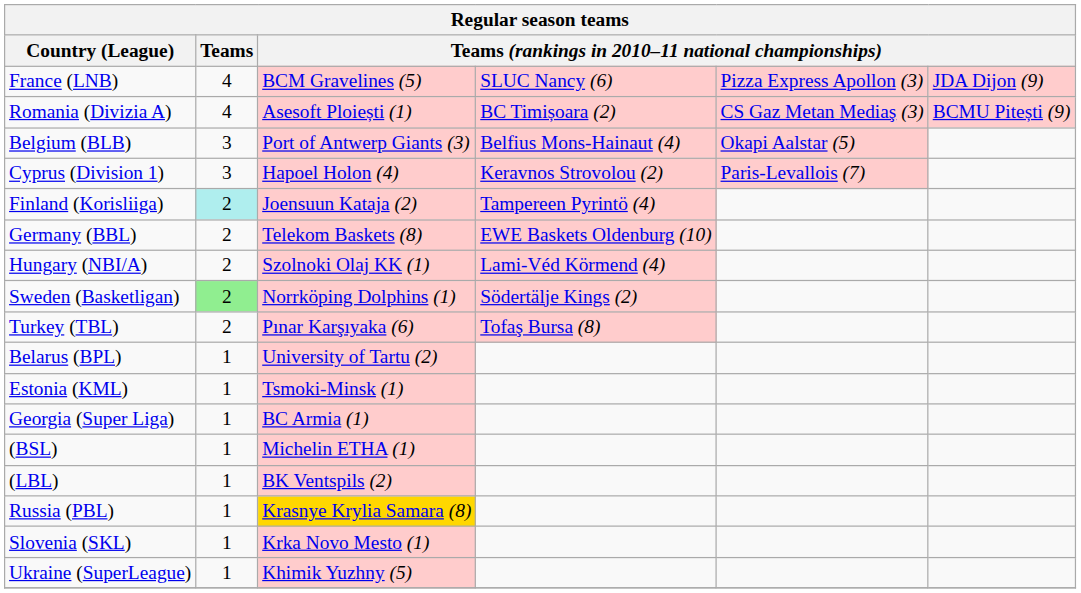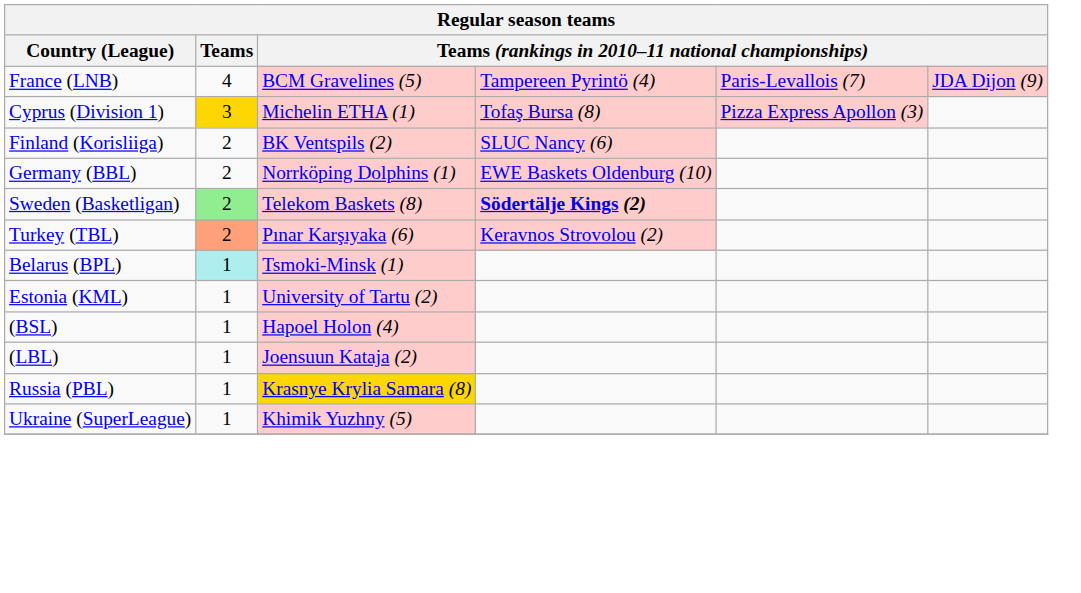France (LNB) | column 4: SLUC Nancy (6) -> Tampereen Pyrintö (4)
France (LNB) | column 5: Pizza Express Apollon (3) -> Paris-Levallois (7)
- row: Romania (Divizia A) | 4 | Asesoft Ploiești (1) | BC Timișoara (2) | CS Gaz Metan Mediaş (3) | BCMU Pitești (9)
- row: Belgium (BLB) | 3 | Port of Antwerp Giants (3) | Belfius Mons-Hainaut (4) | Okapi Aalstar (5)
Cyprus (Division 1) | Teams: no background -> gold background
Cyprus (Division 1) | column 3: Hapoel Holon (4) -> Michelin ETHA (1)
Cyprus (Division 1) | column 4: Keravnos Strovolou (2) -> Tofaş Bursa (8)
Cyprus (Division 1) | column 5: Paris-Levallois (7) -> Pizza Express Apollon (3)
Finland (Korisliiga) | Teams: paleturquoise background -> no background
Finland (Korisliiga) | column 3: Joensuun Kataja (2) -> BK Ventspils (2)
Finland (Korisliiga) | column 4: Tampereen Pyrintö (4) -> SLUC Nancy (6)
Germany (BBL) | column 3: Telekom Baskets (8) -> Norrköping Dolphins (1)
- row: Hungary (NBI/A) | 2 | Szolnoki Olaj KK (1) | Lami-Véd Körmend (4)
Sweden (Basketligan) | column 3: Norrköping Dolphins (1) -> Telekom Baskets (8)
Sweden (Basketligan) | column 4: normal -> bold
Turkey (TBL) | Teams: no background -> lightsalmon background
Turkey (TBL) | column 4: Tofaş Bursa (8) -> Keravnos Strovolou (2)
Belarus (BPL) | Teams: no background -> paleturquoise background
Belarus (BPL) | column 3: University of Tartu (2) -> Tsmoki-Minsk (1)
Estonia (KML) | column 3: Tsmoki-Minsk (1) -> University of Tartu (2)
- row: Georgia (Super Liga) | 1 | BC Armia (1)
(BSL) | column 3: Michelin ETHA (1) -> Hapoel Holon (4)
(LBL) | column 3: BK Ventspils (2) -> Joensuun Kataja (2)
- row: Slovenia (SKL) | 1 | Krka Novo Mesto (1)
